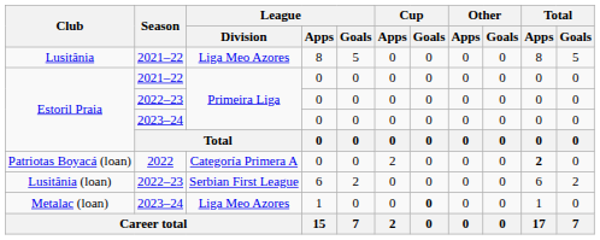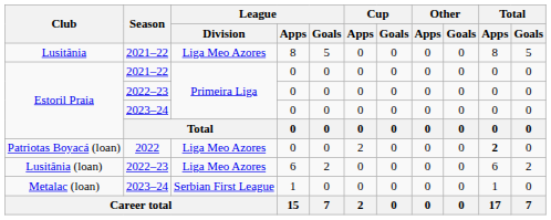Patriotas Boyacá (loan) | League / Division: Categoría Primera A -> Liga Meo Azores
Lusitânia (loan) | League / Division: Serbian First League -> Liga Meo Azores
Metalac (loan) | League / Division: Liga Meo Azores -> Serbian First League
Metalac (loan) | Cup / Goals: bold -> normal
